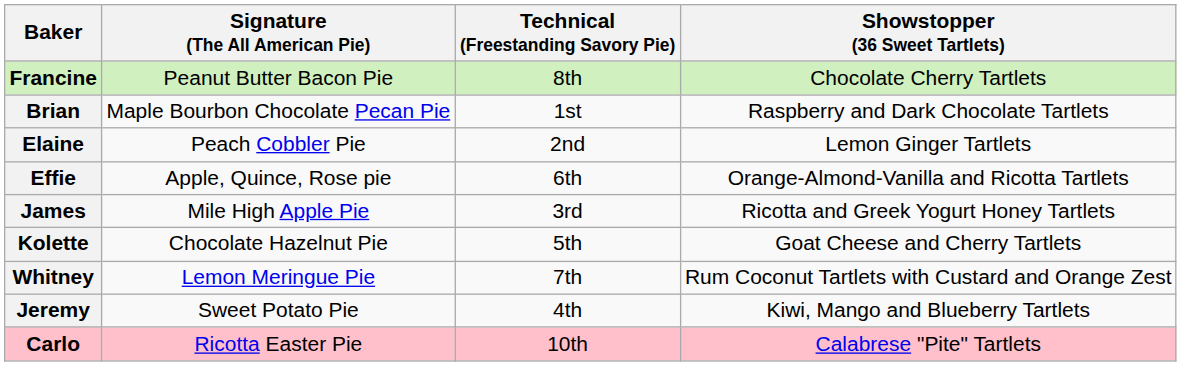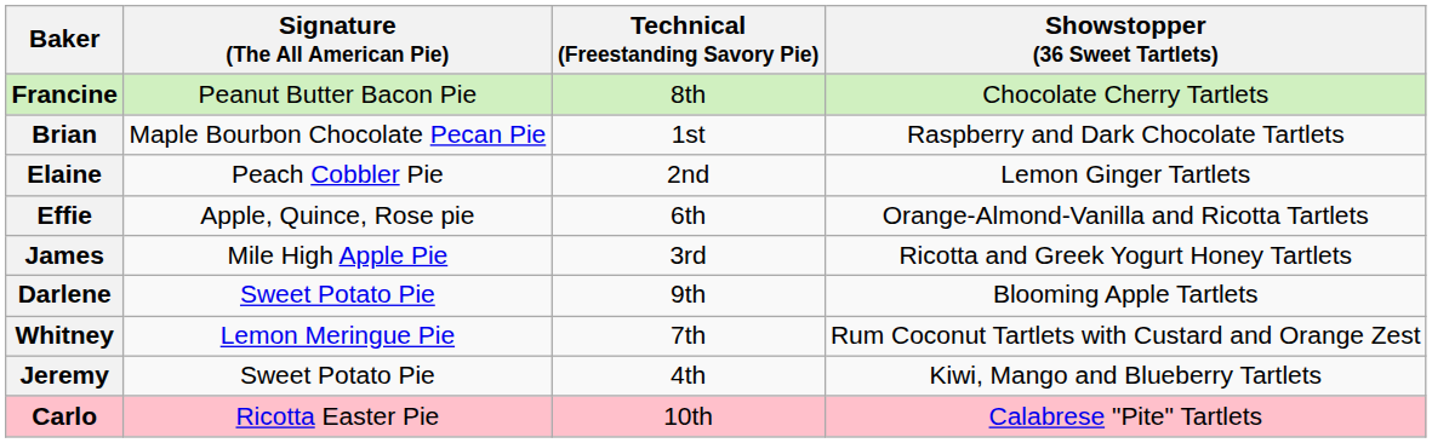+ row: Darlene | Sweet Potato Pie | 9th | Blooming Apple Tartlets
- row: Kolette | Chocolate Hazelnut Pie | 5th | Goat Cheese and Cherry Tartlets
